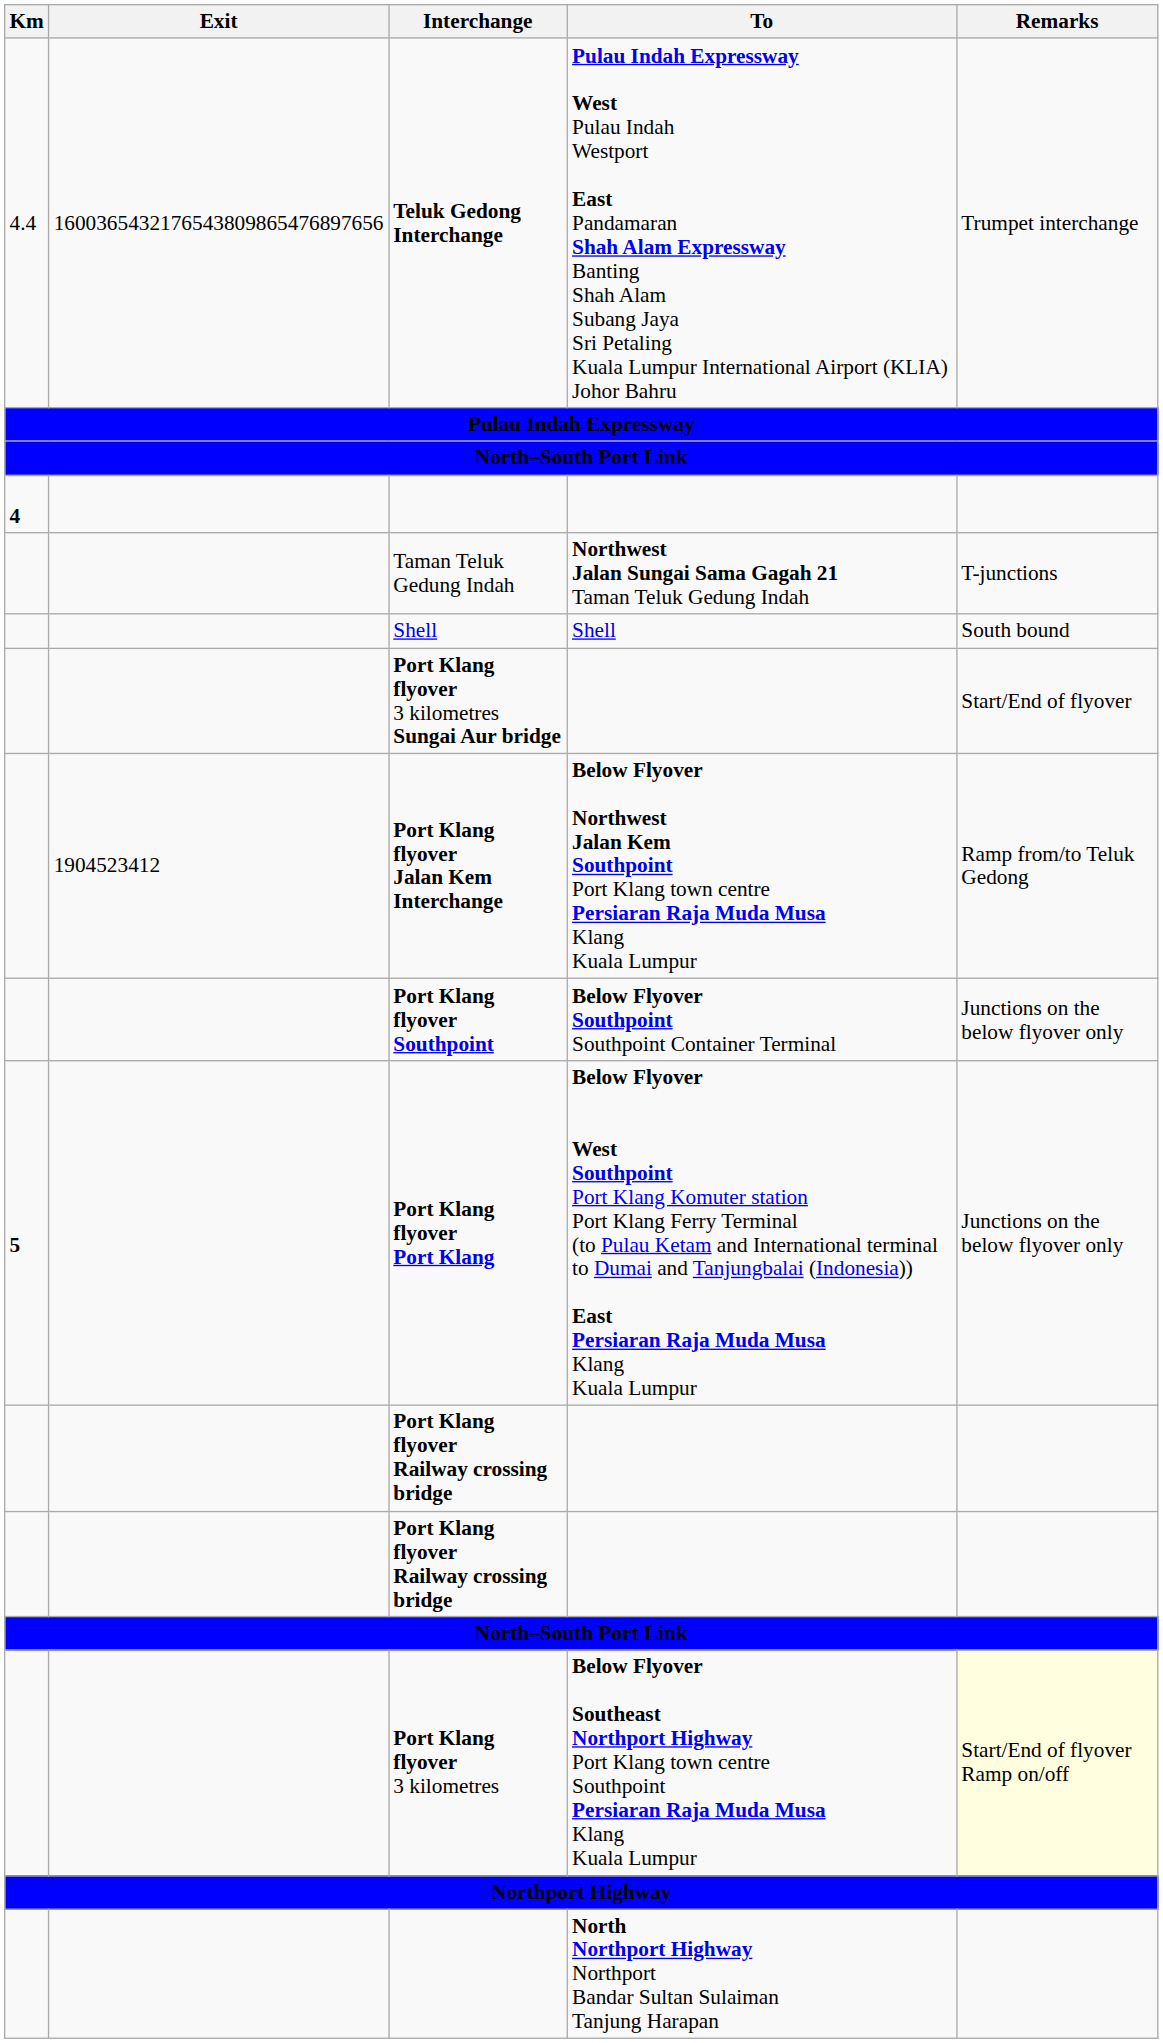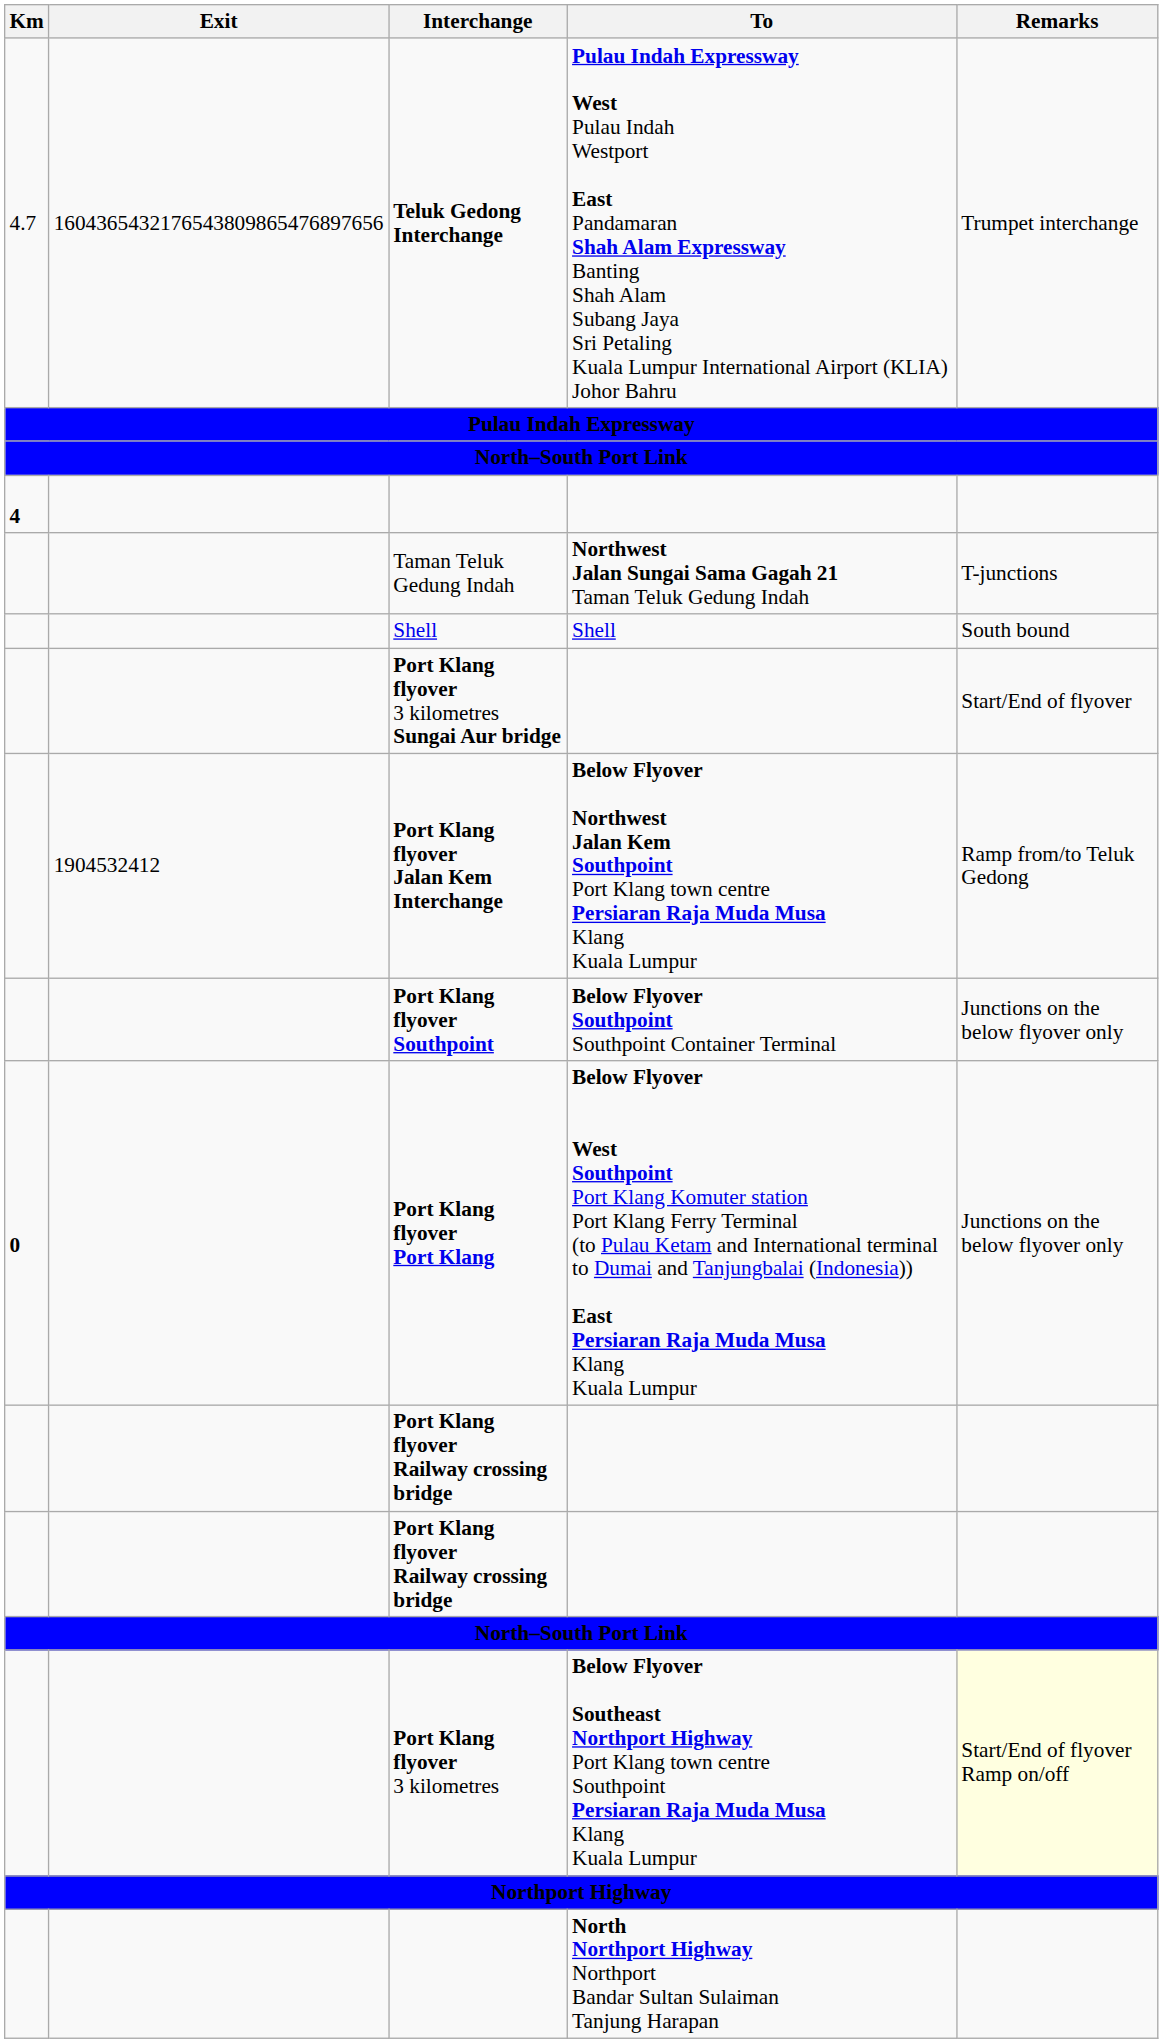Teluk Gedong Interchange | Km: 4.4 -> 4.7
Teluk Gedong Interchange | Exit: 1600365432176543809865476897656 -> 1604365432176543809865476897656
Port Klang flyover Jalan Kem Interchange | Exit: 1904523412 -> 1904532412
Port Klang flyover Port Klang | Km: 5 -> 0
